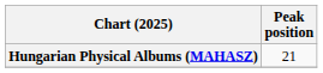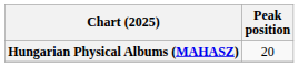Hungarian Physical Albums (MAHASZ) | Peak position: 21 -> 20
